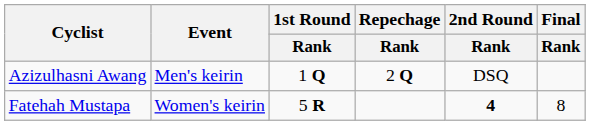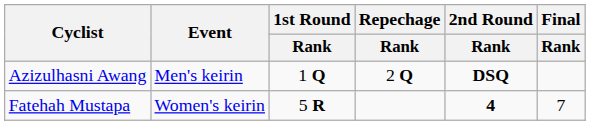Azizulhasni Awang | 2nd Round / Rank: normal -> bold
Fatehah Mustapa | Final / Rank: 8 -> 7
